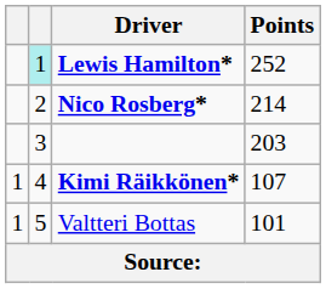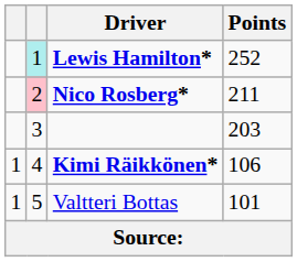Nico Rosberg* | column 2: no background -> pink background
Nico Rosberg* | Points: 214 -> 211
Kimi Räikkönen* | Points: 107 -> 106
